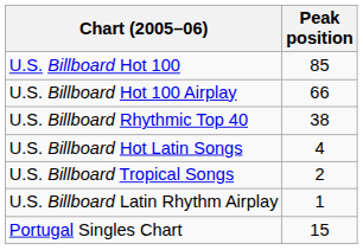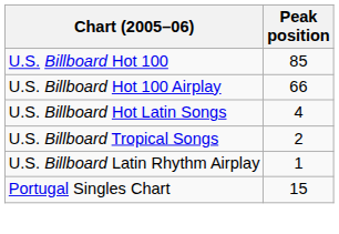- row: U.S. Billboard Rhythmic Top 40 | 38
